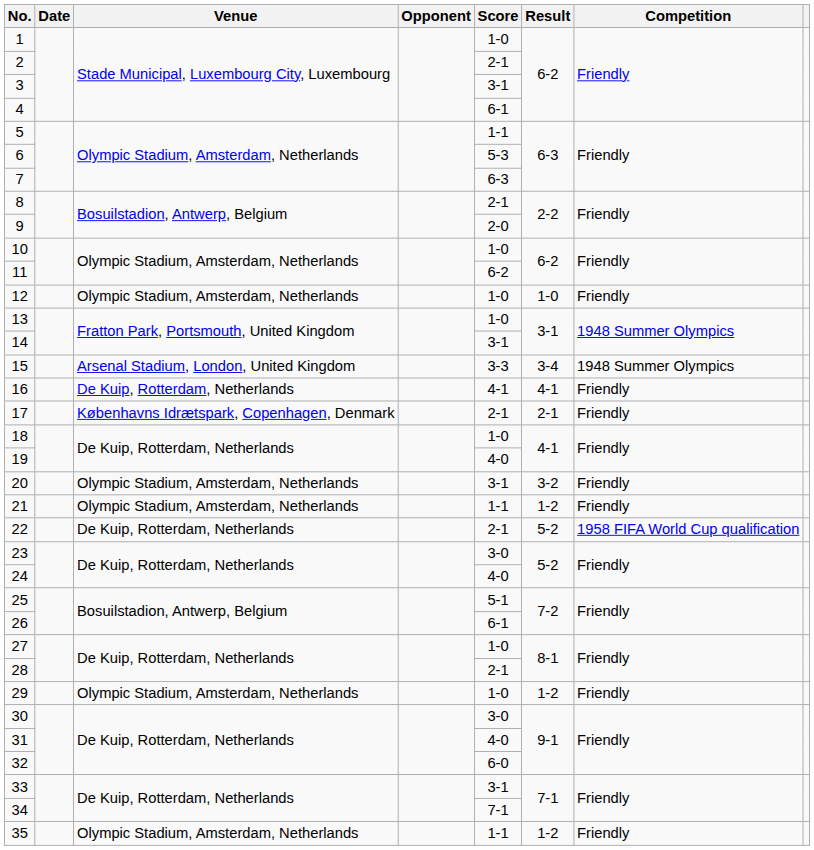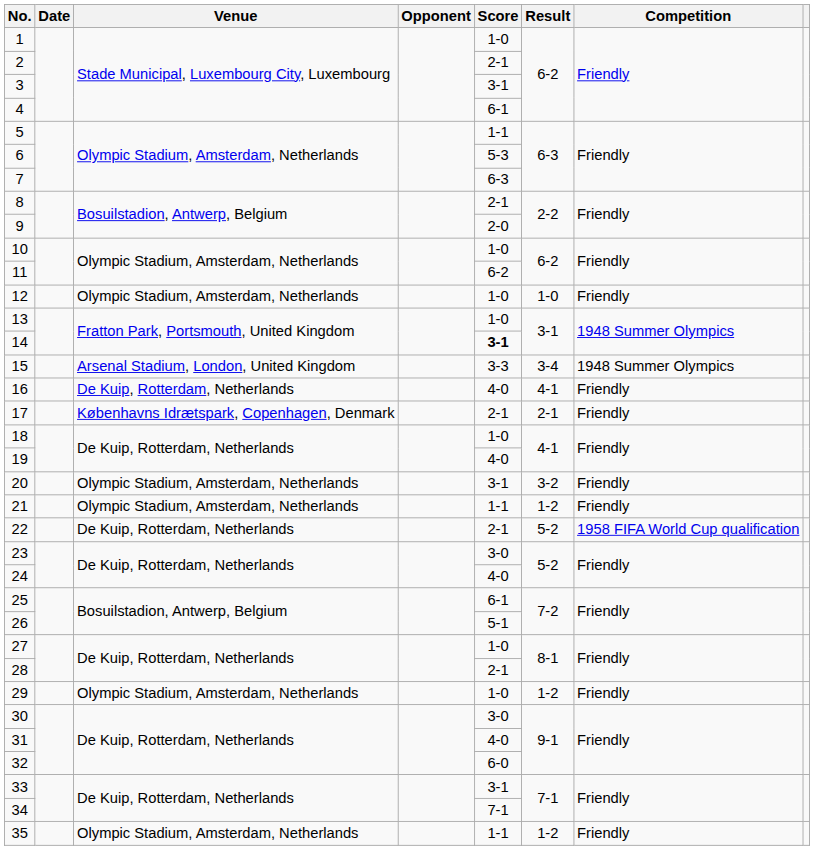14 | Score: normal -> bold
16 | Score: 4-1 -> 4-0
25 | Score: 5-1 -> 6-1
26 | Score: 6-1 -> 5-1
